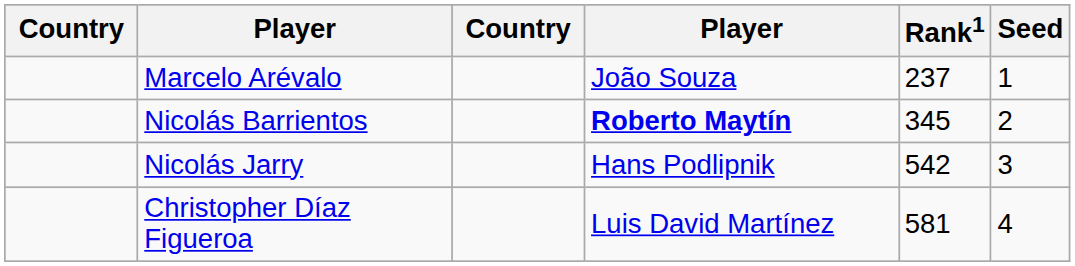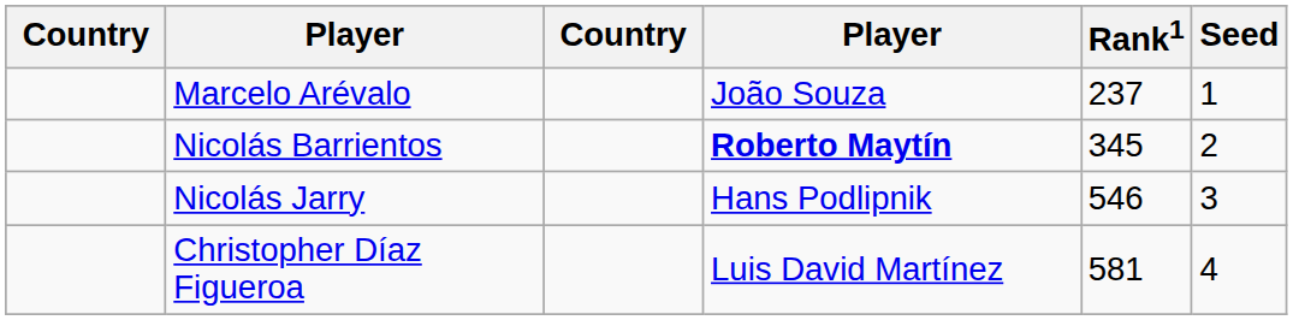Nicolás Jarry | Rank1: 542 -> 546
